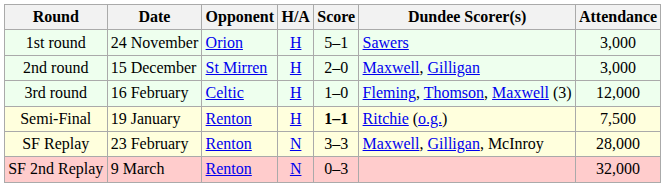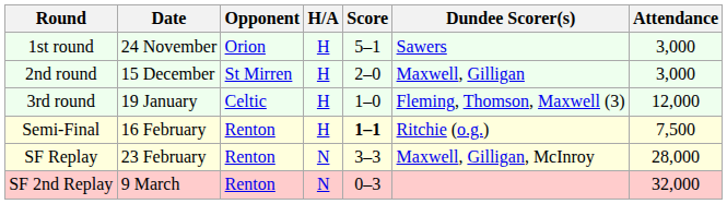3rd round | Date: 16 February -> 19 January
Semi-Final | Date: 19 January -> 16 February
